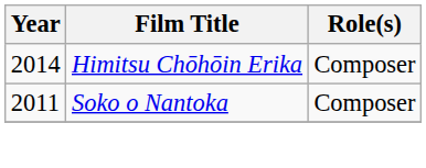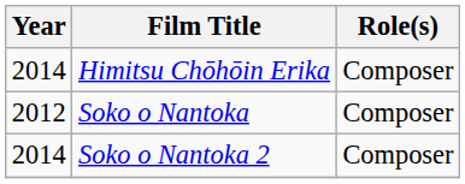Soko o Nantoka | Year: 2011 -> 2012
+ row: 2014 | Soko o Nantoka 2 | Composer
